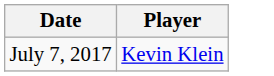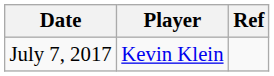+ column: Ref
